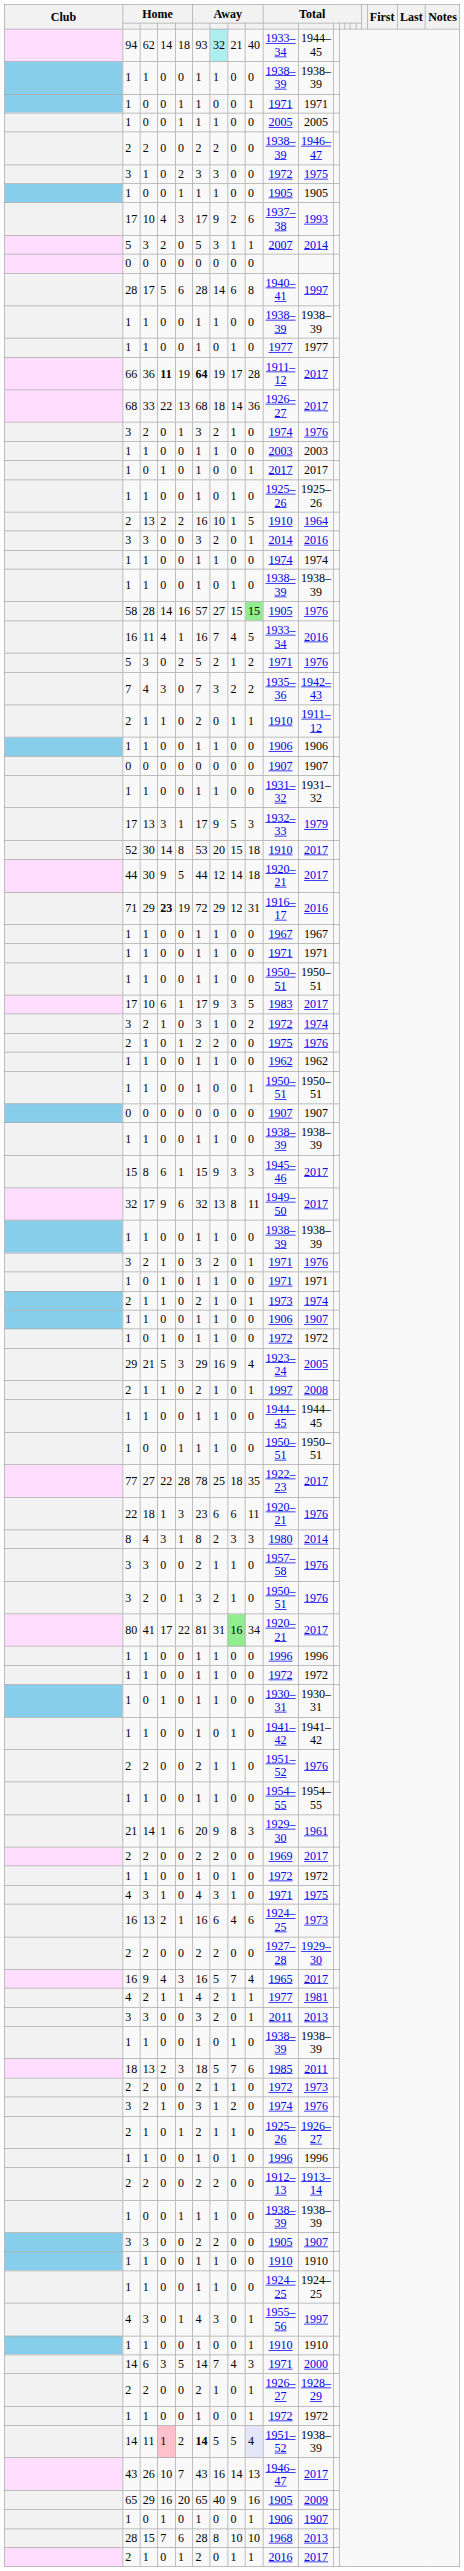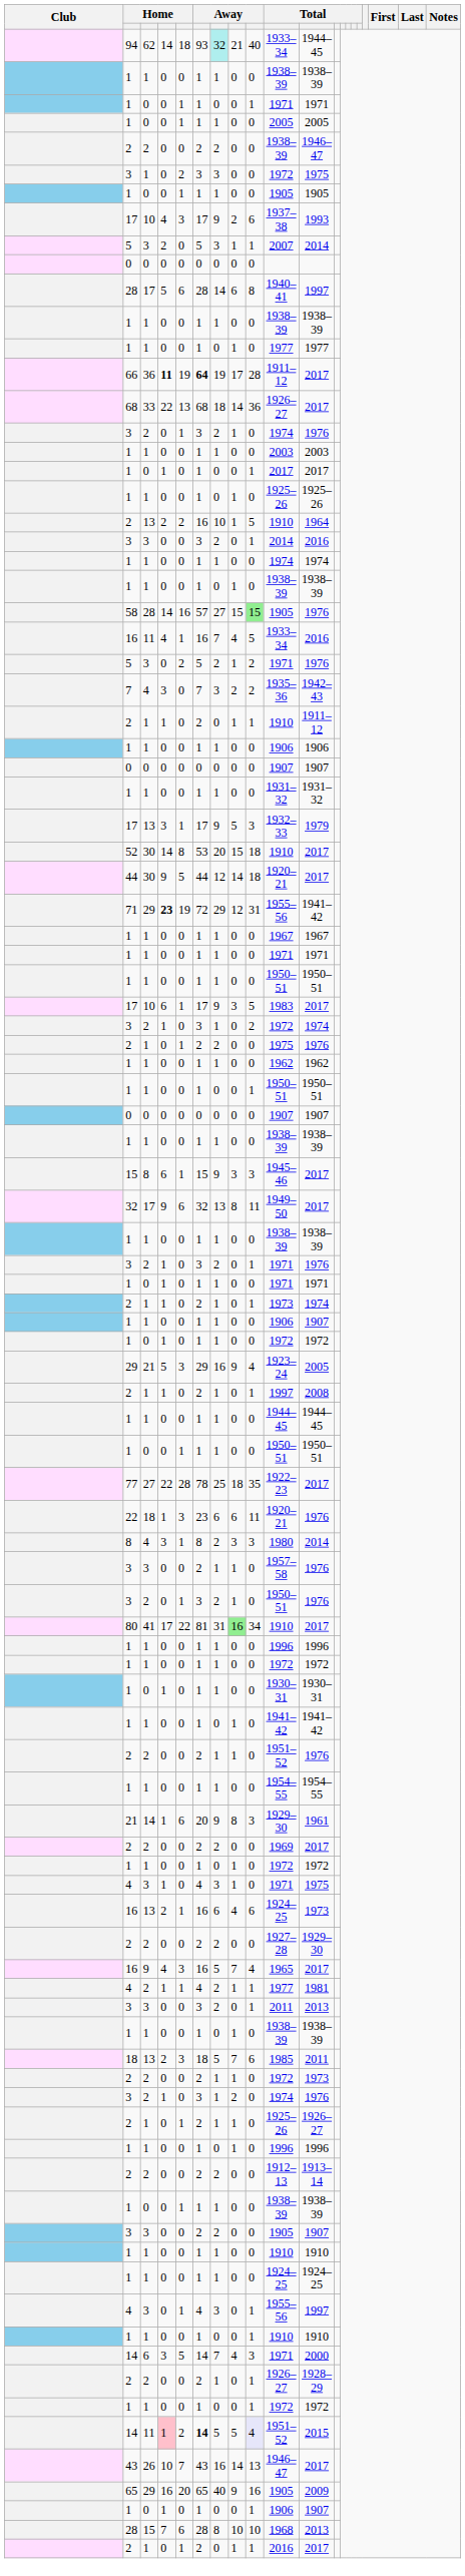71 | column 10: 1916–17 -> 1955–56
71 | column 11: 2016 -> 1941–42
80 | column 10: 1920–21 -> 1910
14 / 11 | column 11: 1938–39 -> 2015
